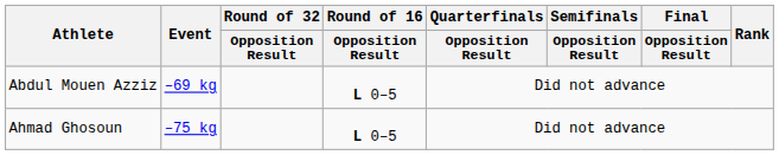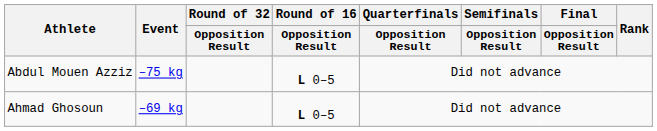Abdul Mouen Azziz | Event: –69 kg -> –75 kg
Ahmad Ghosoun | Event: –75 kg -> –69 kg
